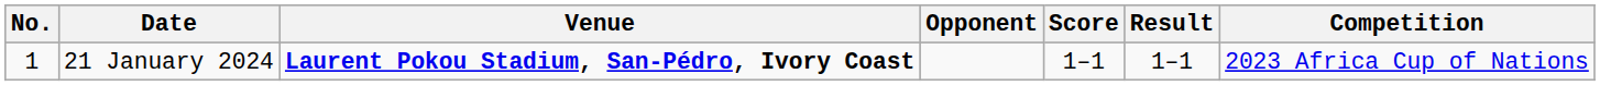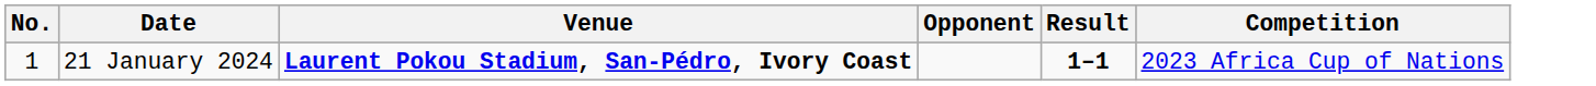- column: Score | 1–1
21 January 2024 | Result: normal -> bold
